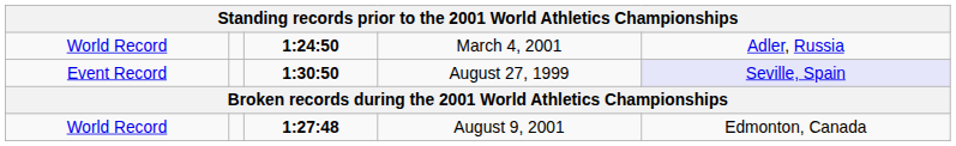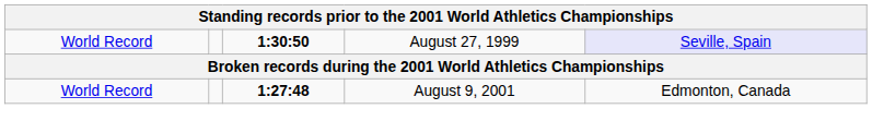- row: World Record | 1:24:50 | March 4, 2001 | Adler, Russia
August 27, 1999 | column 1: Event Record -> World Record
